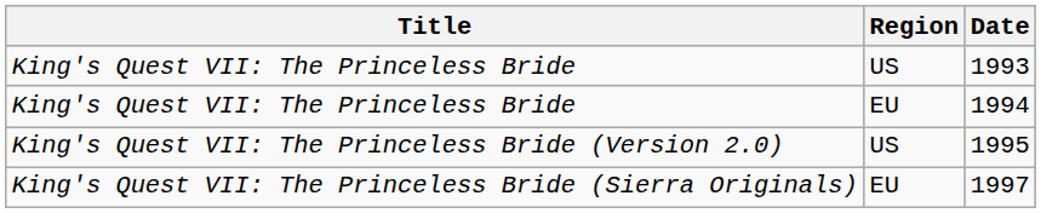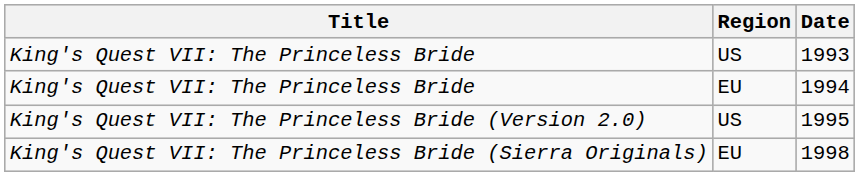King's Quest VII: The Princeless Bride (Sierra Originals) | Date: 1997 -> 1998
